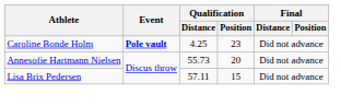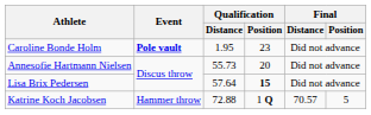Caroline Bonde Holm | Qualification / Distance: 4.25 -> 1.95
Lisa Brix Pedersen | Qualification / Distance: 57.11 -> 57.64
Lisa Brix Pedersen | Qualification / Position: normal -> bold
+ row: Katrine Koch Jacobsen | Hammer throw | 72.88 | 1 Q | 70.57 | 5
